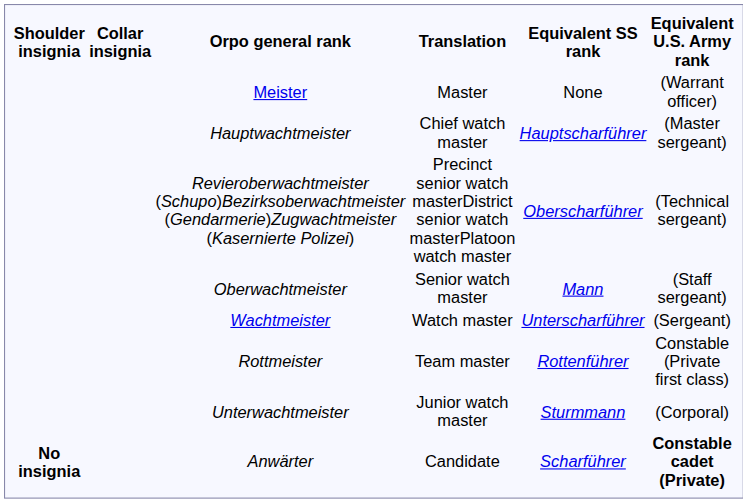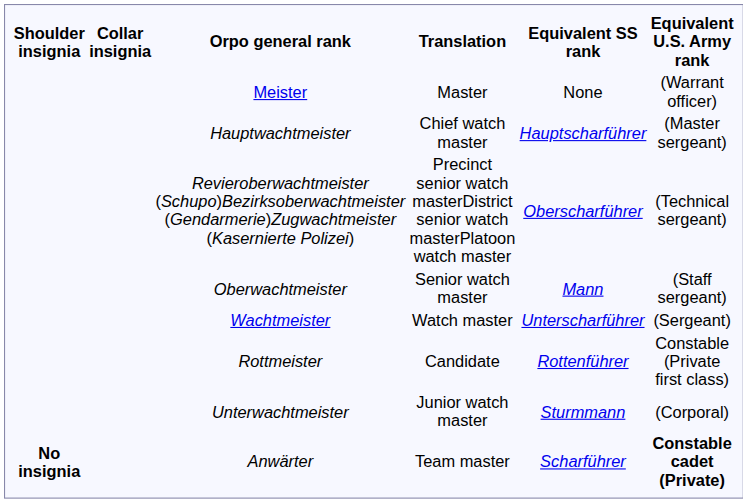Rottmeister | Translation: Team master -> Candidate
Anwärter | Translation: Candidate -> Team master
